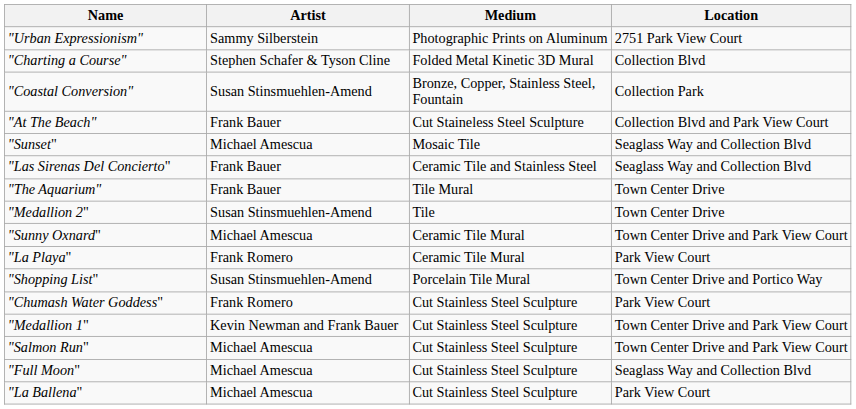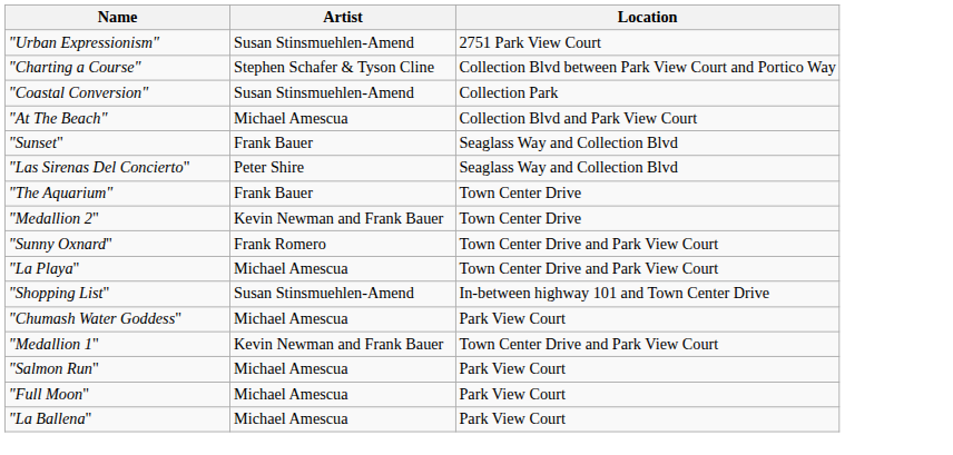- column: Medium | Photographic Prints on Aluminum | Folded Metal Kinetic 3D Mural | Bronze, Copper, Stainless Steel, Fountain | Cut Staineless Steel Sculpture | Mosaic Tile | Ceramic Tile and Stainless Steel | Tile Mural | Tile | Ceramic Tile Mural | Ceramic Tile Mural | Porcelain Tile Mural | Cut Stainless Steel Sculpture | Cut Stainless Steel Sculpture | Cut Stainless Steel Sculpture | Cut Stainless Steel Sculpture | Cut Stainless Steel Sculpture
"Urban Expressionism" | Artist: Sammy Silberstein -> Susan Stinsmuehlen-Amend
"Charting a Course" | Location: Collection Blvd -> Collection Blvd between Park View Court and Portico Way
"At The Beach" | Artist: Frank Bauer -> Michael Amescua
"Sunset" | Artist: Michael Amescua -> Frank Bauer
"Las Sirenas Del Concierto" | Artist: Frank Bauer -> Peter Shire
"Medallion 2" | Artist: Susan Stinsmuehlen-Amend -> Kevin Newman and Frank Bauer
"Sunny Oxnard" | Artist: Michael Amescua -> Frank Romero
"La Playa" | Artist: Frank Romero -> Michael Amescua
"La Playa" | Location: Park View Court -> Town Center Drive and Park View Court
"Shopping List" | Location: Town Center Drive and Portico Way -> In-between highway 101 and Town Center Drive
"Chumash Water Goddess" | Artist: Frank Romero -> Michael Amescua
"Salmon Run" | Location: Town Center Drive and Park View Court -> Park View Court
"Full Moon" | Location: Seaglass Way and Collection Blvd -> Park View Court
